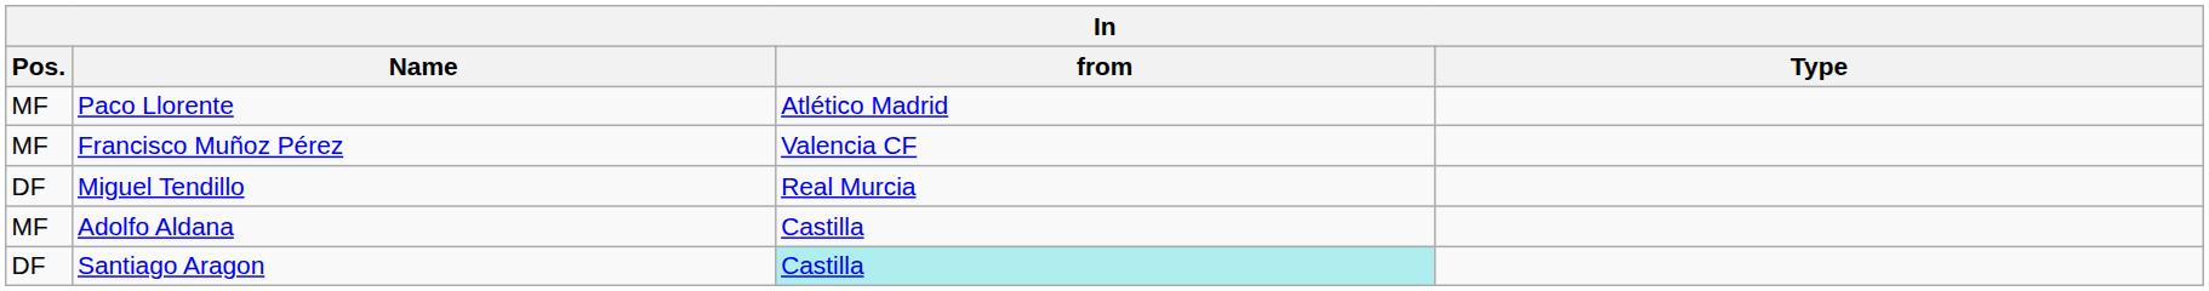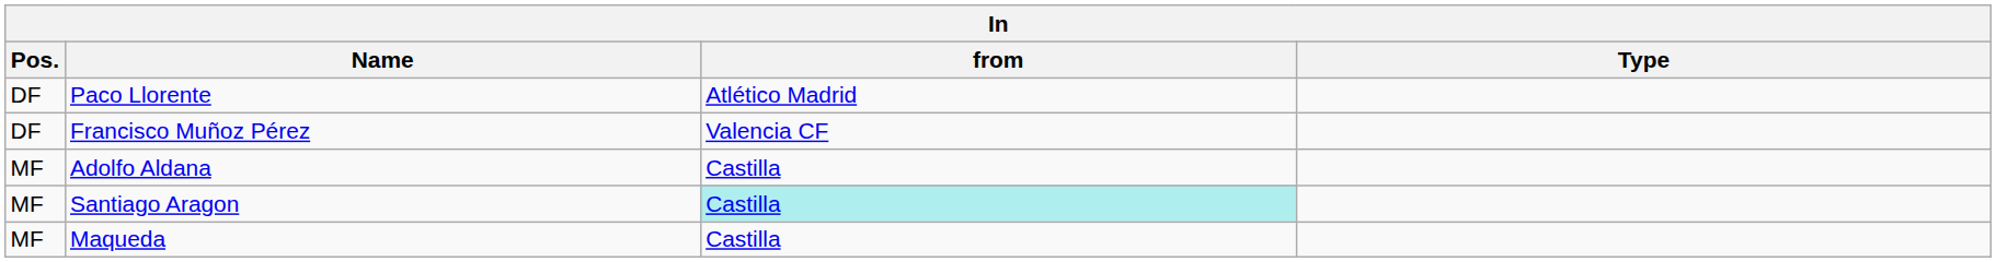Paco Llorente | Pos.: MF -> DF
Francisco Muñoz Pérez | Pos.: MF -> DF
- row: DF | Miguel Tendillo | Real Murcia
Santiago Aragon | Pos.: DF -> MF
+ row: MF | Maqueda | Castilla
